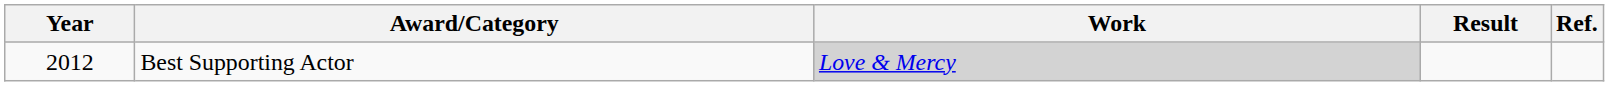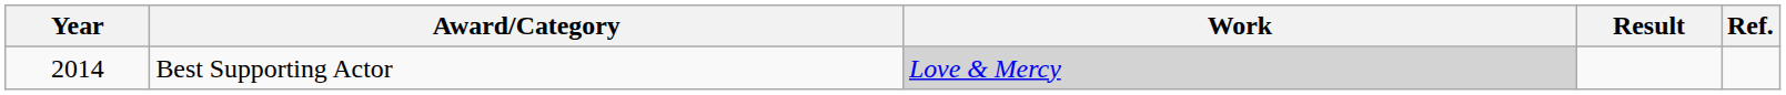Best Supporting Actor | Year: 2012 -> 2014
